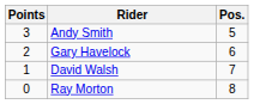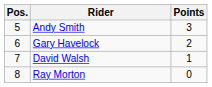columns swapped: Pos. <-> Points
